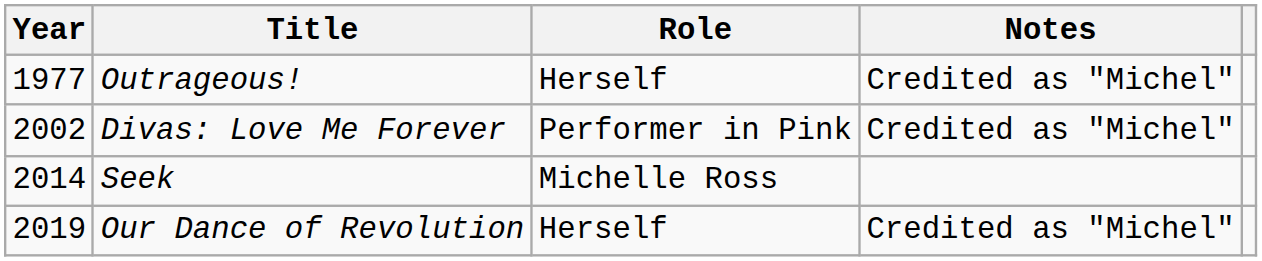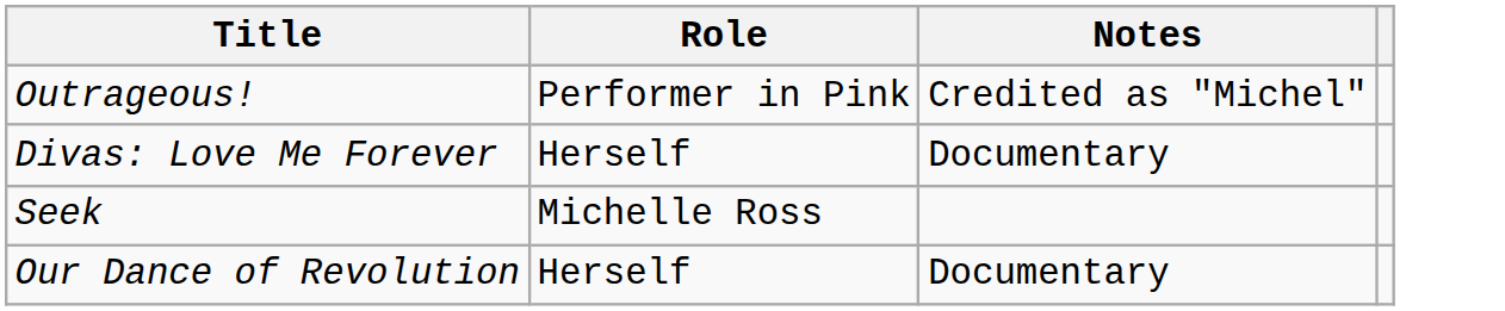- column: Year | 1977 | 2002 | 2014 | 2019
Outrageous! | Role: Herself -> Performer in Pink
Divas: Love Me Forever | Role: Performer in Pink -> Herself
Divas: Love Me Forever | Notes: Credited as "Michel" -> Documentary
Our Dance of Revolution | Notes: Credited as "Michel" -> Documentary
